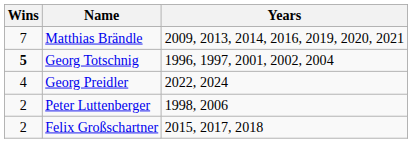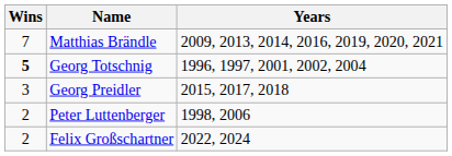Georg Preidler | Wins: 4 -> 3
Georg Preidler | Years: 2022, 2024 -> 2015, 2017, 2018
Felix Großschartner | Years: 2015, 2017, 2018 -> 2022, 2024
